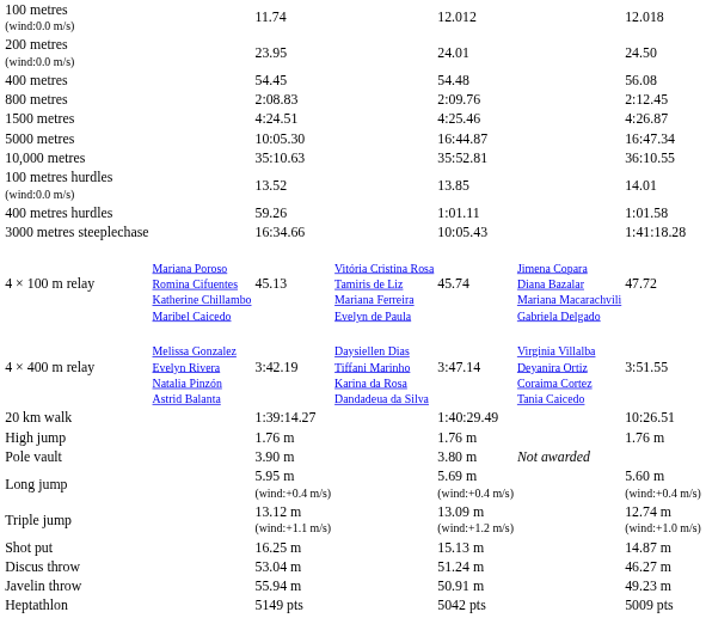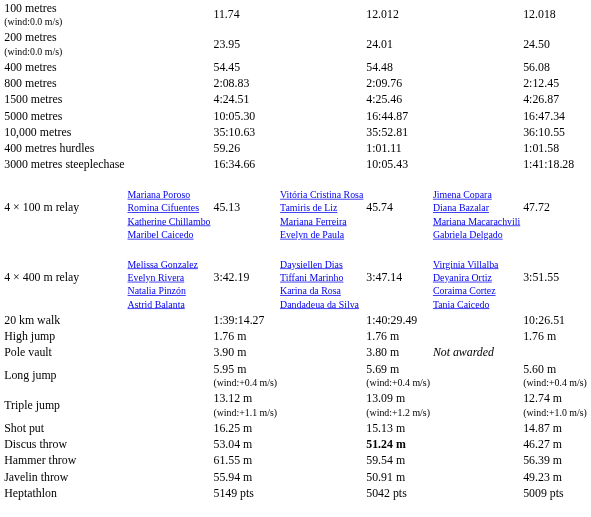- row: 100 metres hurdles (wind:0.0 m/s) | 13.52 | 13.85 | 14.01
Discus throw | column 5: normal -> bold
+ row: Hammer throw | 61.55 m | 59.54 m | 56.39 m
